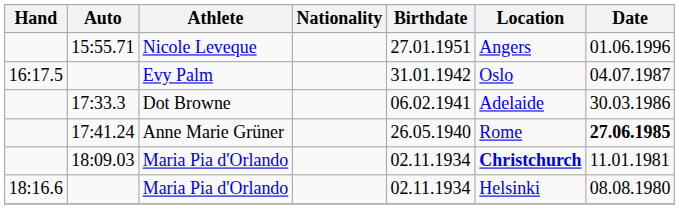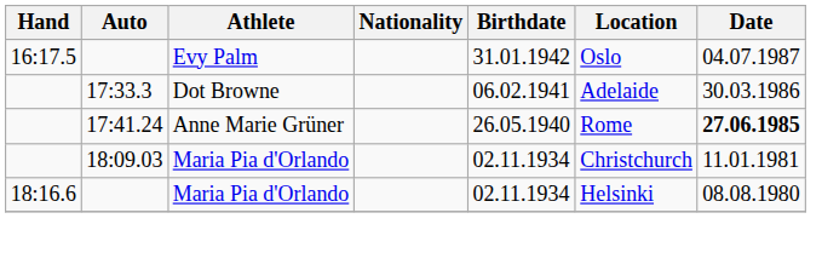- row: 15:55.71 | Nicole Leveque | 27.01.1951 | Angers | 01.06.1996
18:09.03 | Location: bold -> normal
